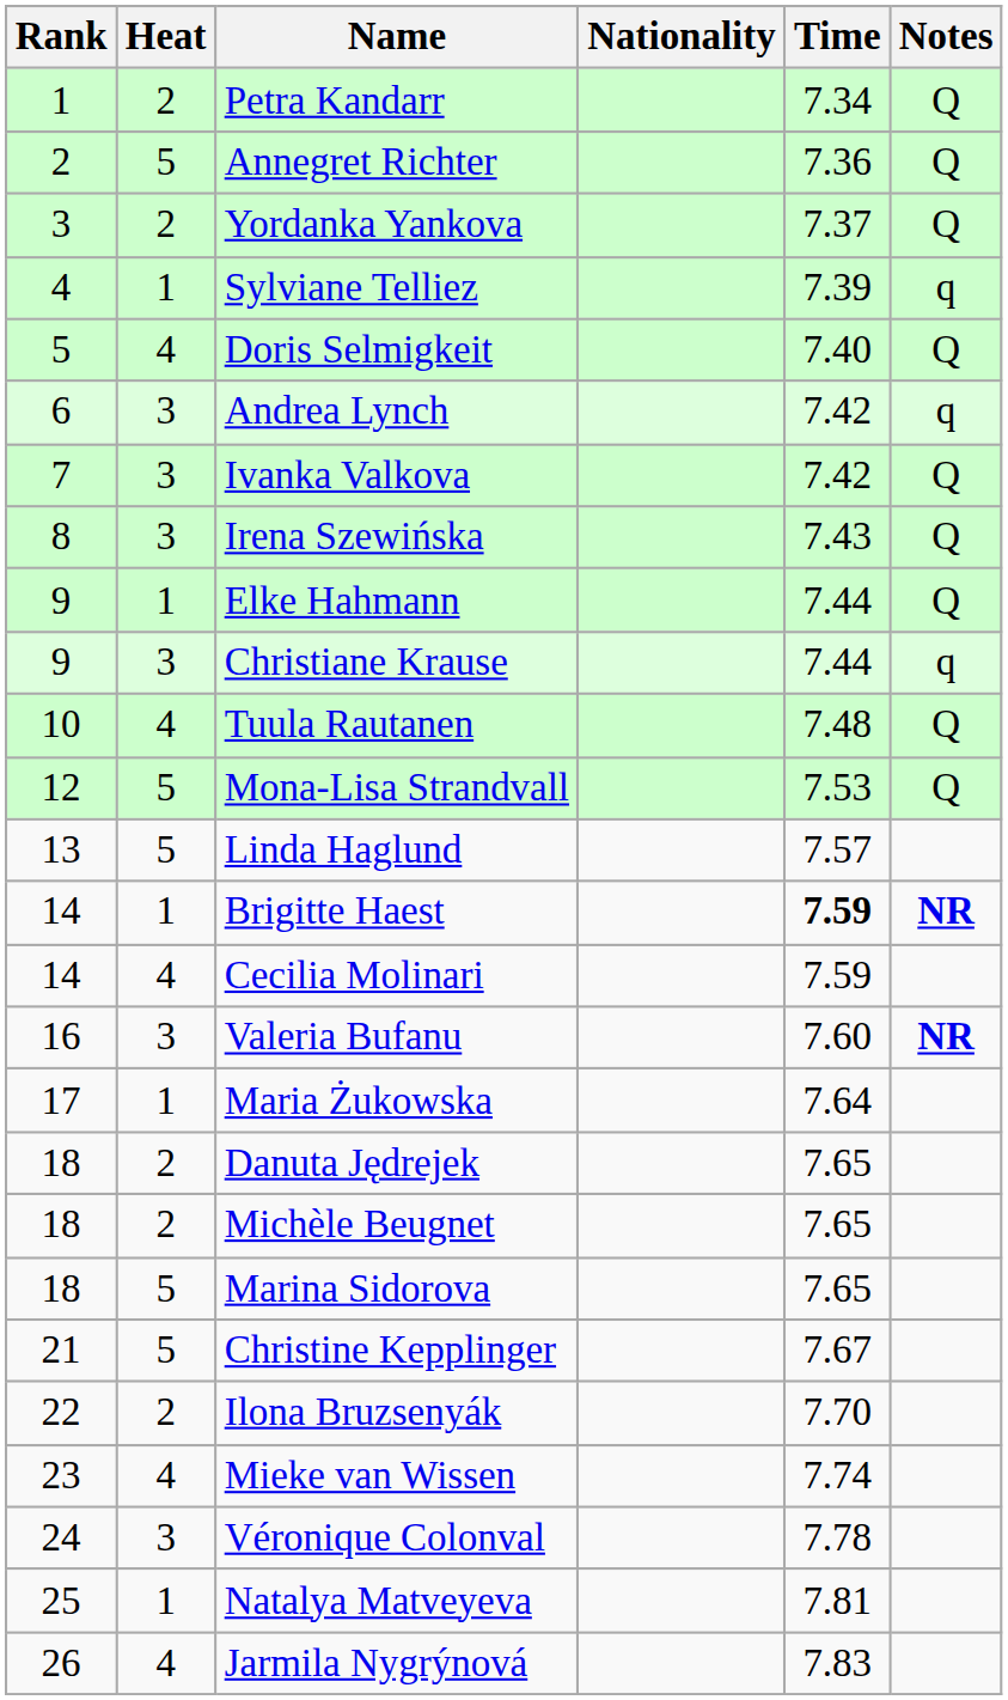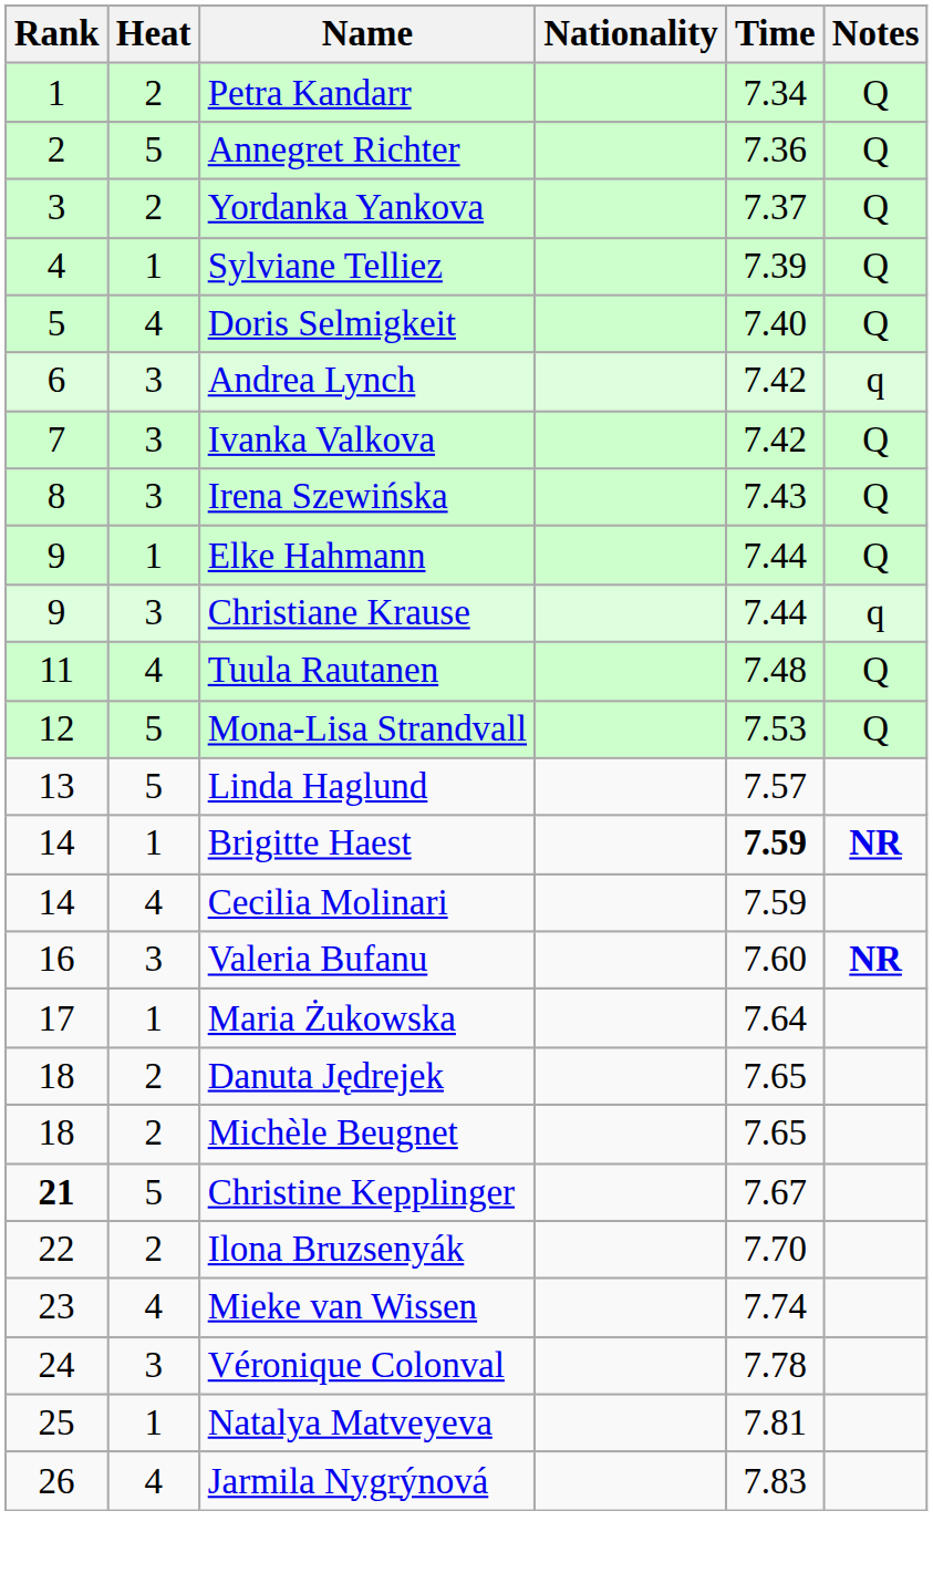Sylviane Telliez | Notes: q -> Q
Tuula Rautanen | Rank: 10 -> 11
- row: 18 | 5 | Marina Sidorova | 7.65
Christine Kepplinger | Rank: normal -> bold
